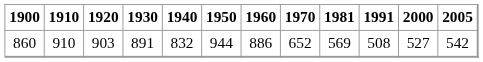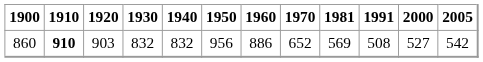860 | 1910: normal -> bold
860 | 1930: 891 -> 832
860 | 1950: 944 -> 956
